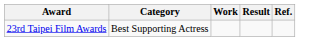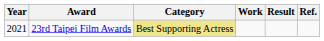+ column: Year | 2021
23rd Taipei Film Awards | Category: no background -> khaki background
